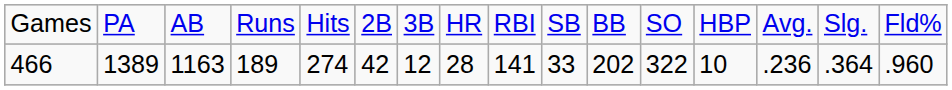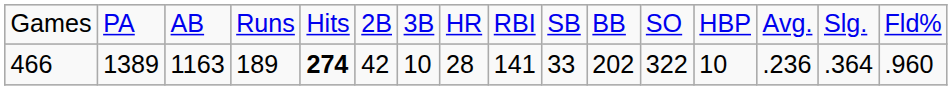466 | column 5: normal -> bold
466 | column 7: 12 -> 10
